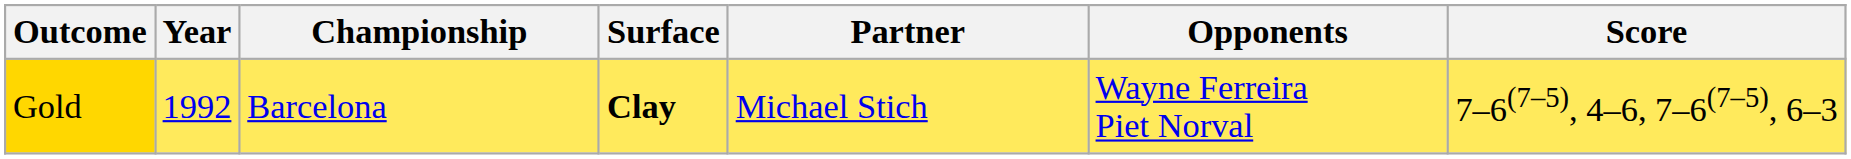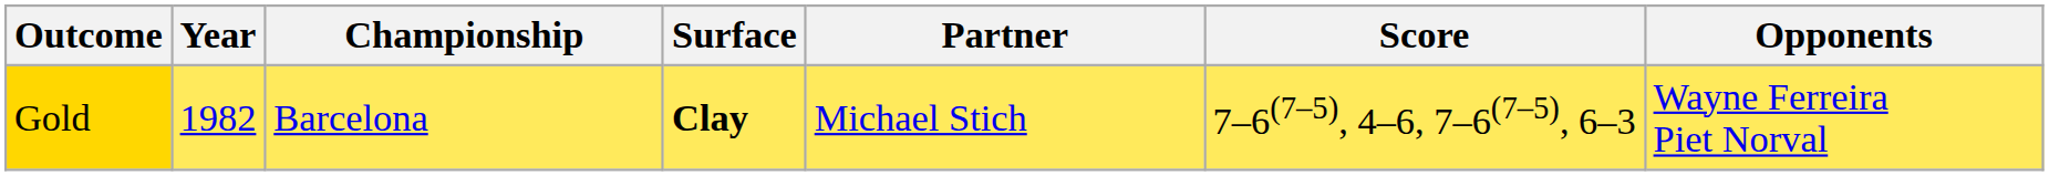columns swapped: Opponents <-> Score
Gold | Year: 1992 -> 1982
